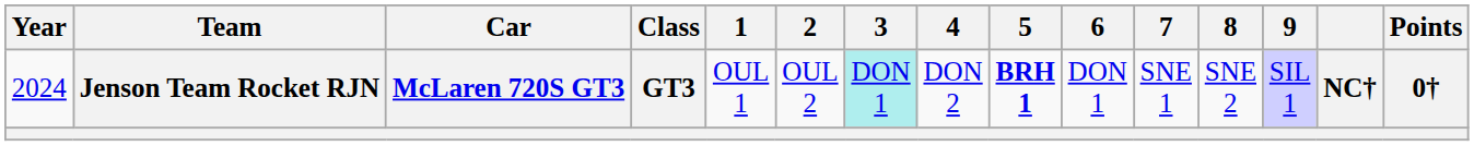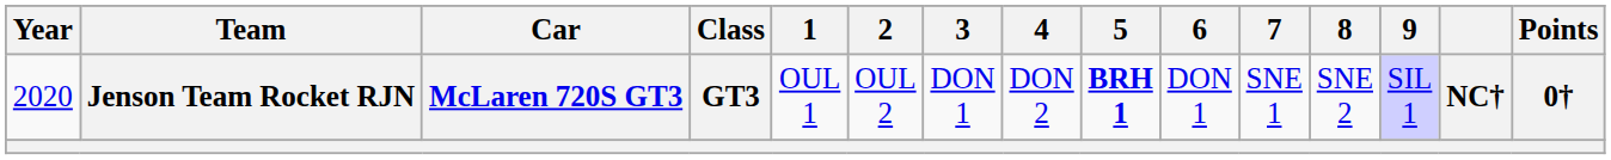Jenson Team Rocket RJN | Year: 2024 -> 2020
Jenson Team Rocket RJN | 3: paleturquoise background -> no background
